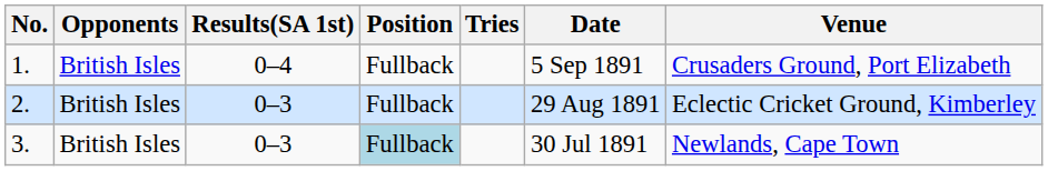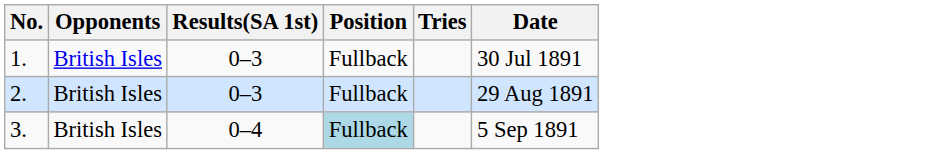- column: Venue | Crusaders Ground, Port Elizabeth | Eclectic Cricket Ground, Kimberley | Newlands, Cape Town
1. | Results(SA 1st): 0–4 -> 0–3
1. | Date: 5 Sep 1891 -> 30 Jul 1891
3. | Results(SA 1st): 0–3 -> 0–4
3. | Date: 30 Jul 1891 -> 5 Sep 1891
